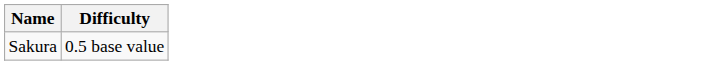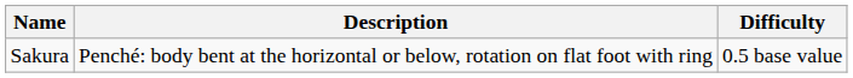+ column: Description | Penché: body bent at the horizontal or below, rotation on flat foot with ring
